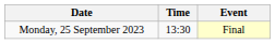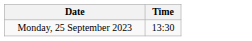- column: Event | Final
